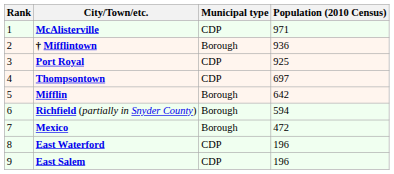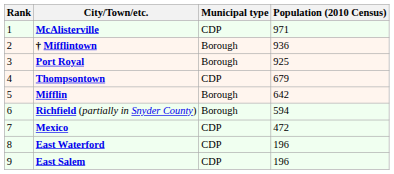Port Royal | Municipal type: CDP -> Borough
Thompsontown | Population (2010 Census): 697 -> 679
Mexico | Municipal type: Borough -> CDP
